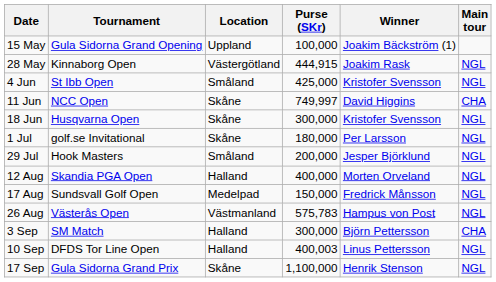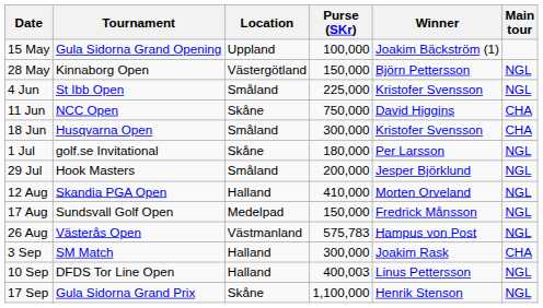28 May | Purse (SKr): 444,915 -> 150,000
28 May | Winner: Joakim Rask -> Björn Pettersson
4 Jun | Purse (SKr): 425,000 -> 225,000
11 Jun | Purse (SKr): 749,997 -> 750,000
18 Jun | Location: Skåne -> Småland
18 Jun | Main tour: NGL -> CHA
12 Aug | Purse (SKr): 400,000 -> 410,000
3 Sep | Winner: Björn Pettersson -> Joakim Rask
